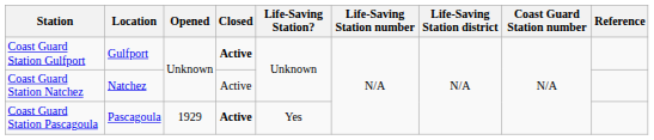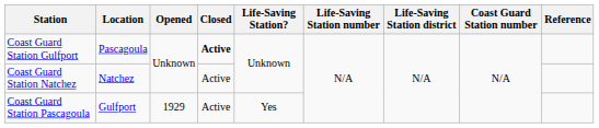Coast Guard Station Gulfport | Location: Gulfport -> Pascagoula
Coast Guard Station Pascagoula | Location: Pascagoula -> Gulfport
Coast Guard Station Pascagoula | Closed: bold -> normal
